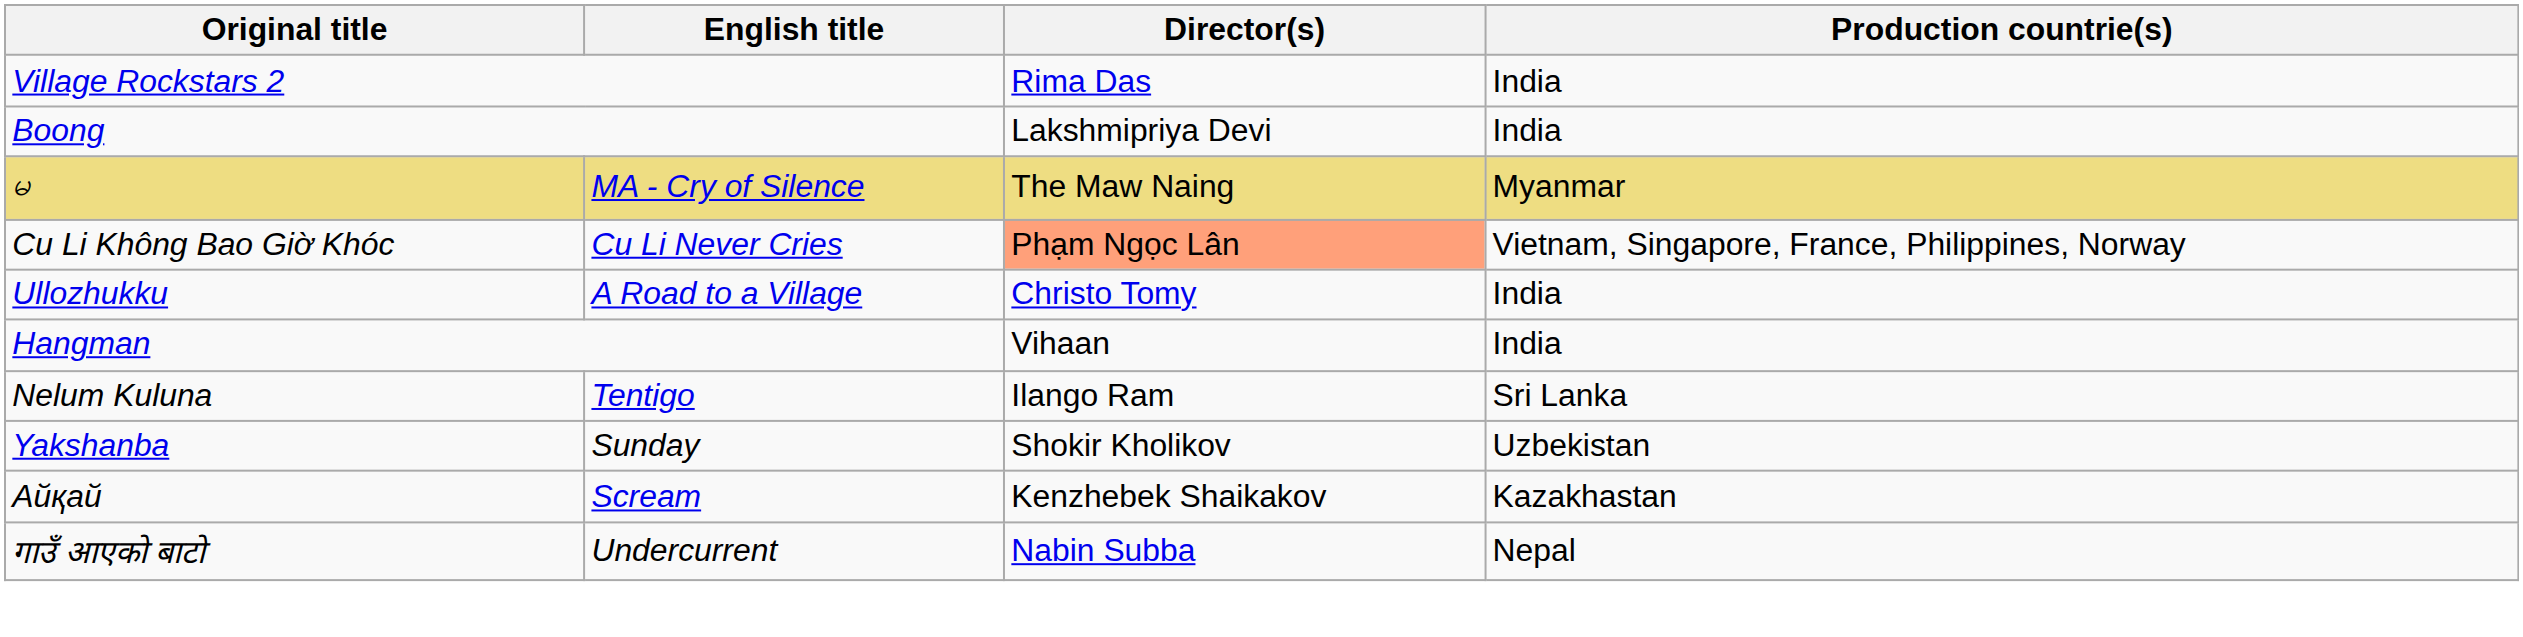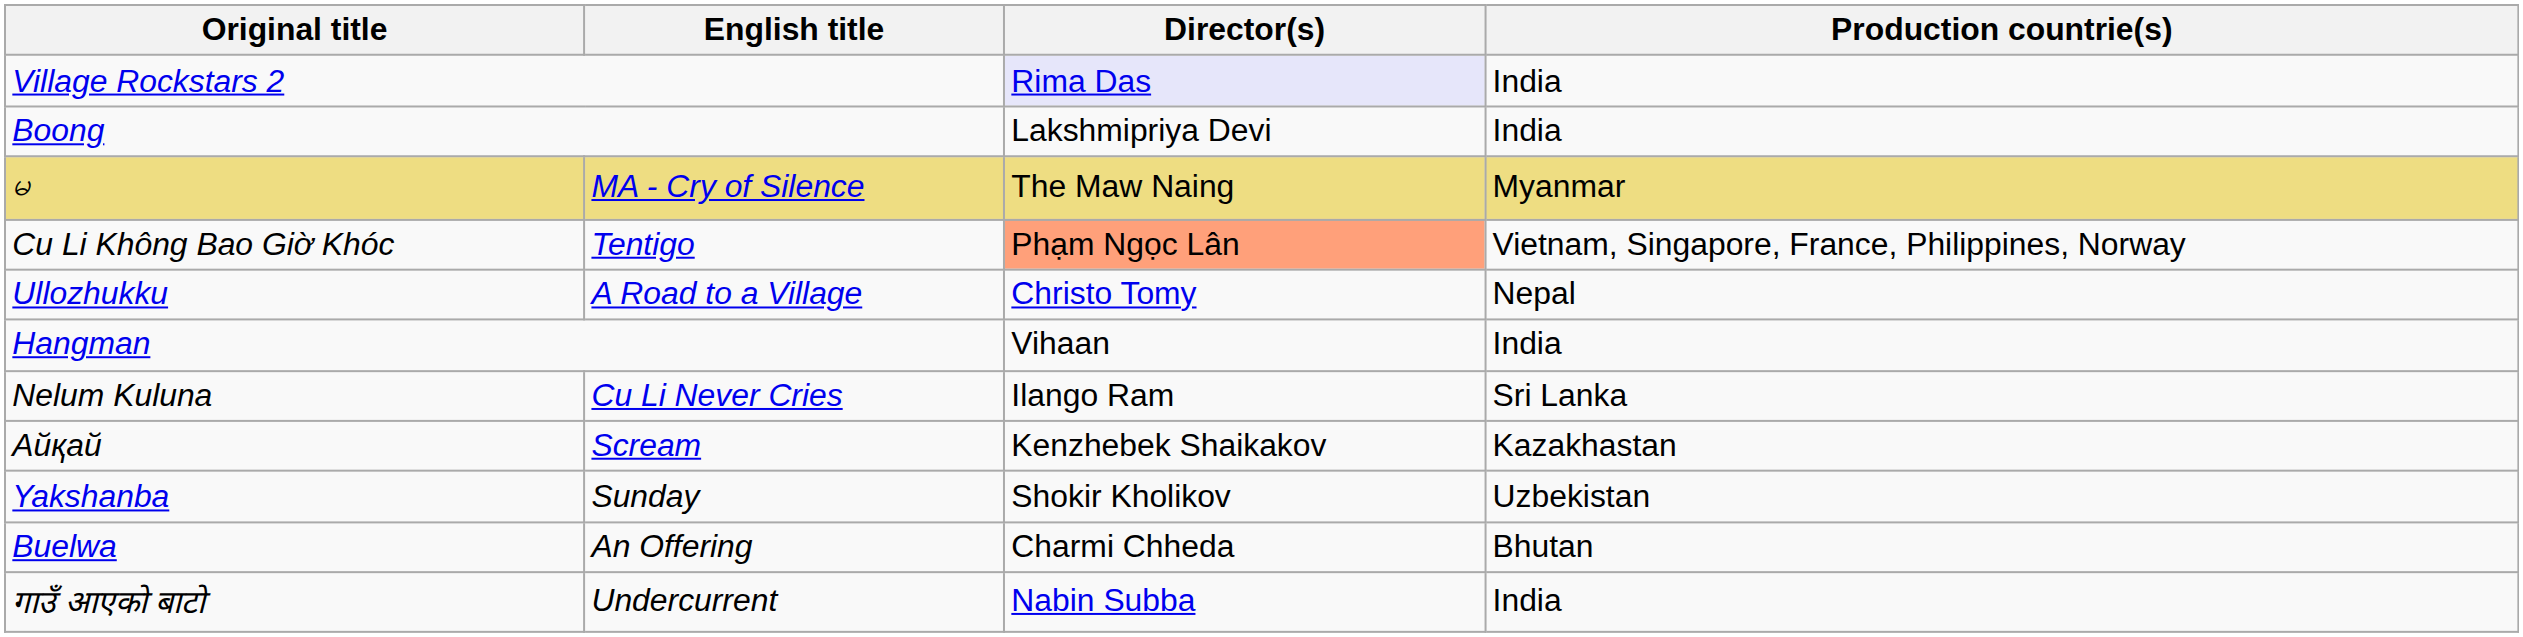Village Rockstars 2 | Director(s): no background -> lavender background
Cu Li Không Bao Giờ Khóc | English title: Cu Li Never Cries -> Tentigo
Ullozhukku | Production countrie(s): India -> Nepal
Nelum Kuluna | English title: Tentigo -> Cu Li Never Cries
rows swapped: Айқай <-> Yakshanba
+ row: Buelwa | An Offering | Charmi Chheda | Bhutan
गाउँ आएको बाटो | Production countrie(s): Nepal -> India
